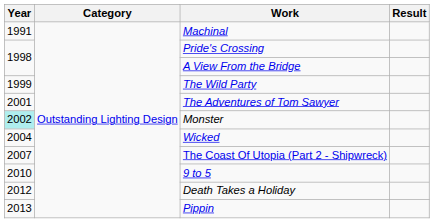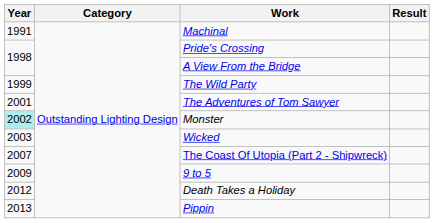Wicked | Year: 2004 -> 2003
9 to 5 | Year: 2010 -> 2009
